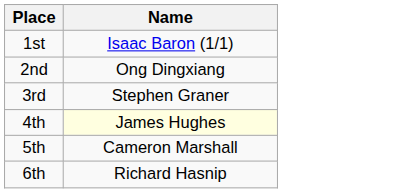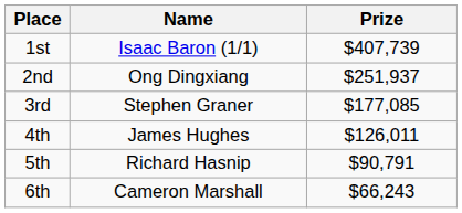+ column: Prize | $407,739 | $251,937 | $177,085 | $126,011 | $90,791 | $66,243
4th | Name: lightyellow background -> no background
5th | Name: Cameron Marshall -> Richard Hasnip
6th | Name: Richard Hasnip -> Cameron Marshall
